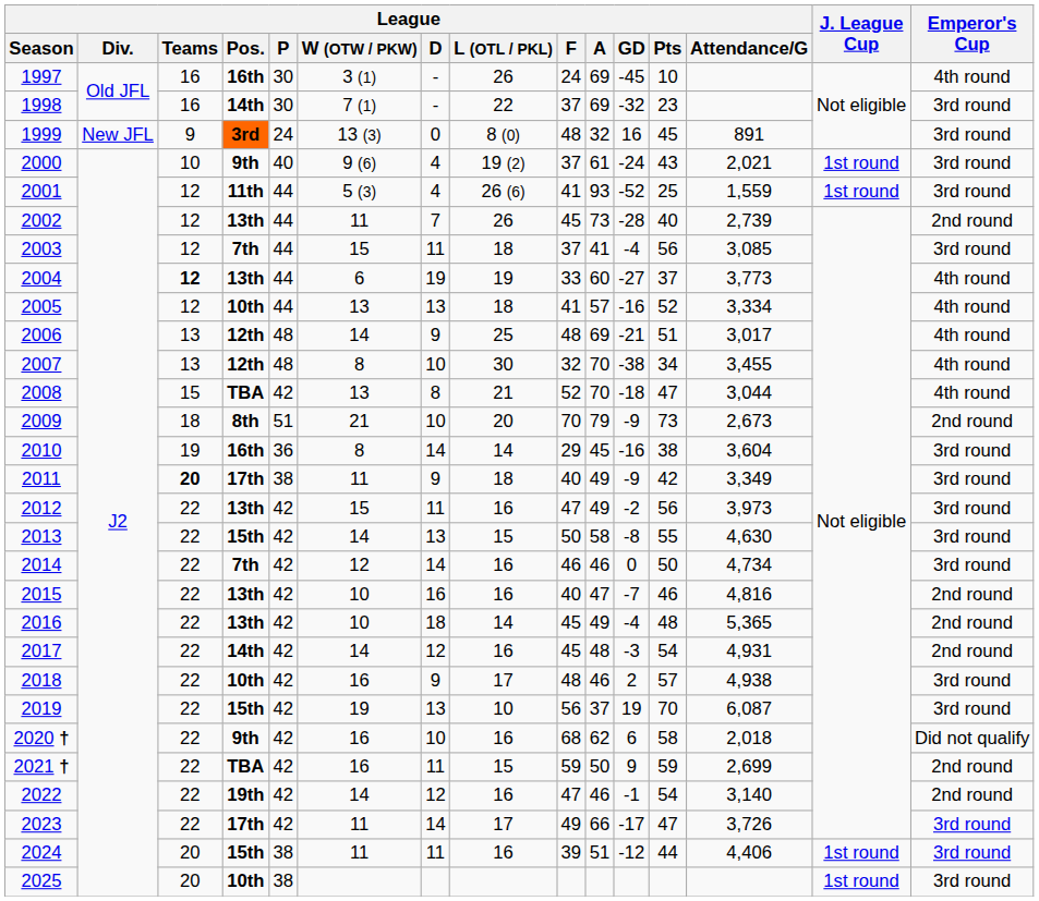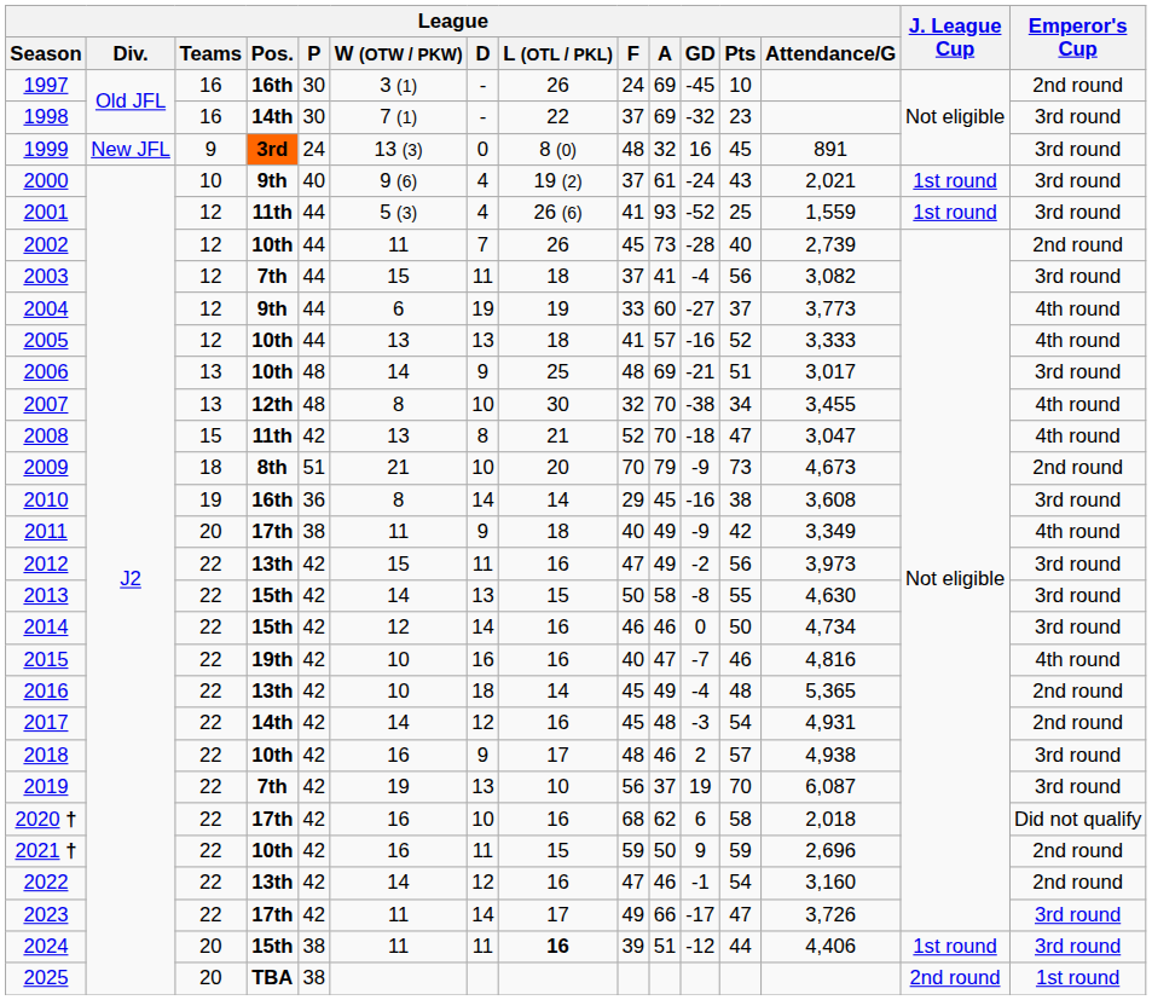1997 | Emperor's Cup: 4th round -> 2nd round
2002 | League / Pos.: 13th -> 10th
2003 | League / Attendance/G: 3,085 -> 3,082
2004 | League / Teams: bold -> normal
2004 | League / Pos.: 13th -> 9th
2005 | League / Attendance/G: 3,334 -> 3,333
2006 | League / Pos.: 12th -> 10th
2006 | Emperor's Cup: 4th round -> 3rd round
2008 | League / Pos.: TBA -> 11th
2008 | League / Attendance/G: 3,044 -> 3,047
2009 | League / Attendance/G: 2,673 -> 4,673
2010 | League / Attendance/G: 3,604 -> 3,608
2011 | League / Teams: bold -> normal
2011 | Emperor's Cup: 3rd round -> 4th round
2014 | League / Pos.: 7th -> 15th
2015 | League / Pos.: 13th -> 19th
2015 | Emperor's Cup: 2nd round -> 4th round
2019 | League / Pos.: 15th -> 7th
2020 † | League / Pos.: 9th -> 17th
2021 † | League / Pos.: TBA -> 10th
2021 † | League / Attendance/G: 2,699 -> 2,696
2022 | League / Pos.: 19th -> 13th
2022 | League / Attendance/G: 3,140 -> 3,160
2024 | League / L (OTL / PKL): normal -> bold
2025 | League / Pos.: 10th -> TBA
2025 | J. League Cup: 1st round -> 2nd round
2025 | Emperor's Cup: 3rd round -> 1st round
